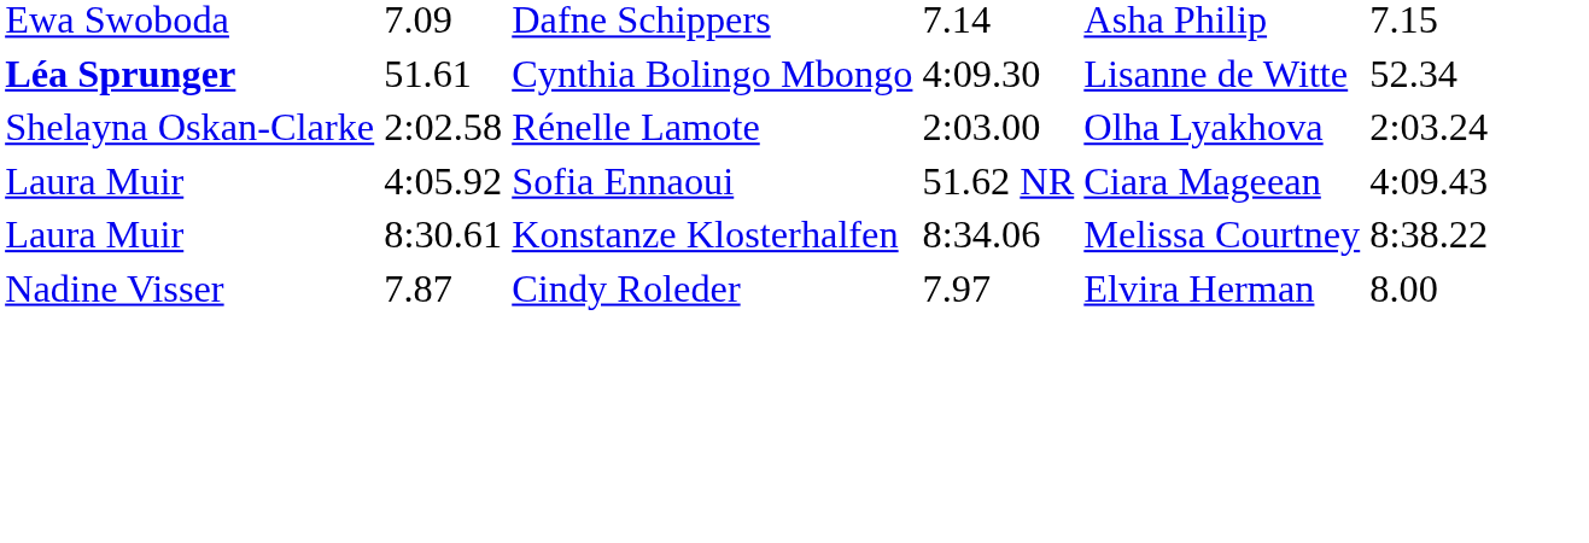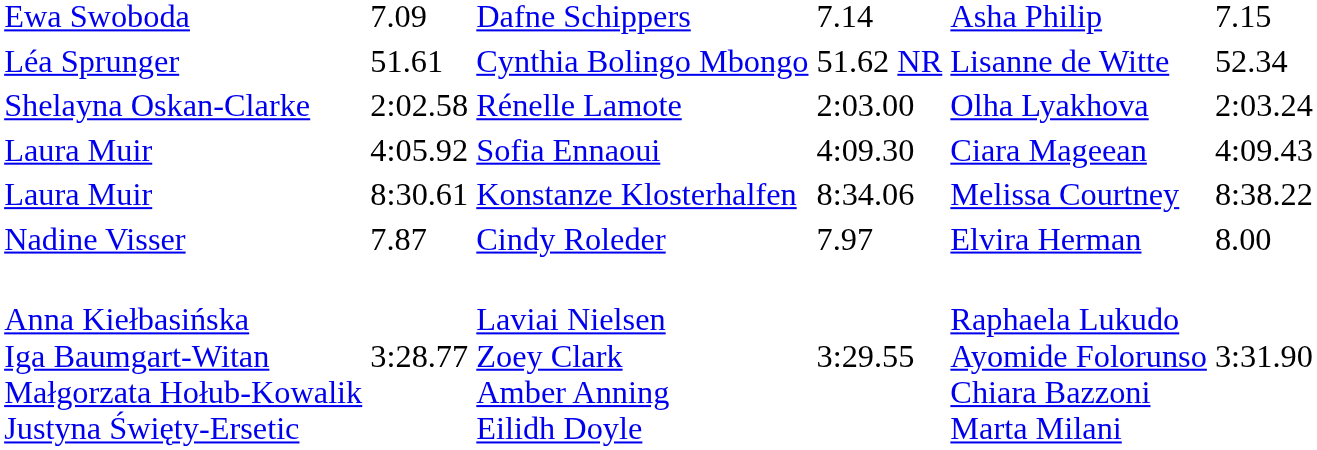Cynthia Bolingo Mbongo | column 2: bold -> normal
Cynthia Bolingo Mbongo | column 5: 4:09.30 -> 51.62 NR
Sofia Ennaoui | column 5: 51.62 NR -> 4:09.30
+ row: Anna Kiełbasińska Iga Baumgart-Witan Małgorzata Hołub-Kowalik Justyna Święty-Ersetic | 3:28.77 | Laviai Nielsen Zoey Clark Amber Anning Eilidh Doyle | 3:29.55 | Raphaela Lukudo Ayomide Folorunso Chiara Bazzoni Marta Milani | 3:31.90
